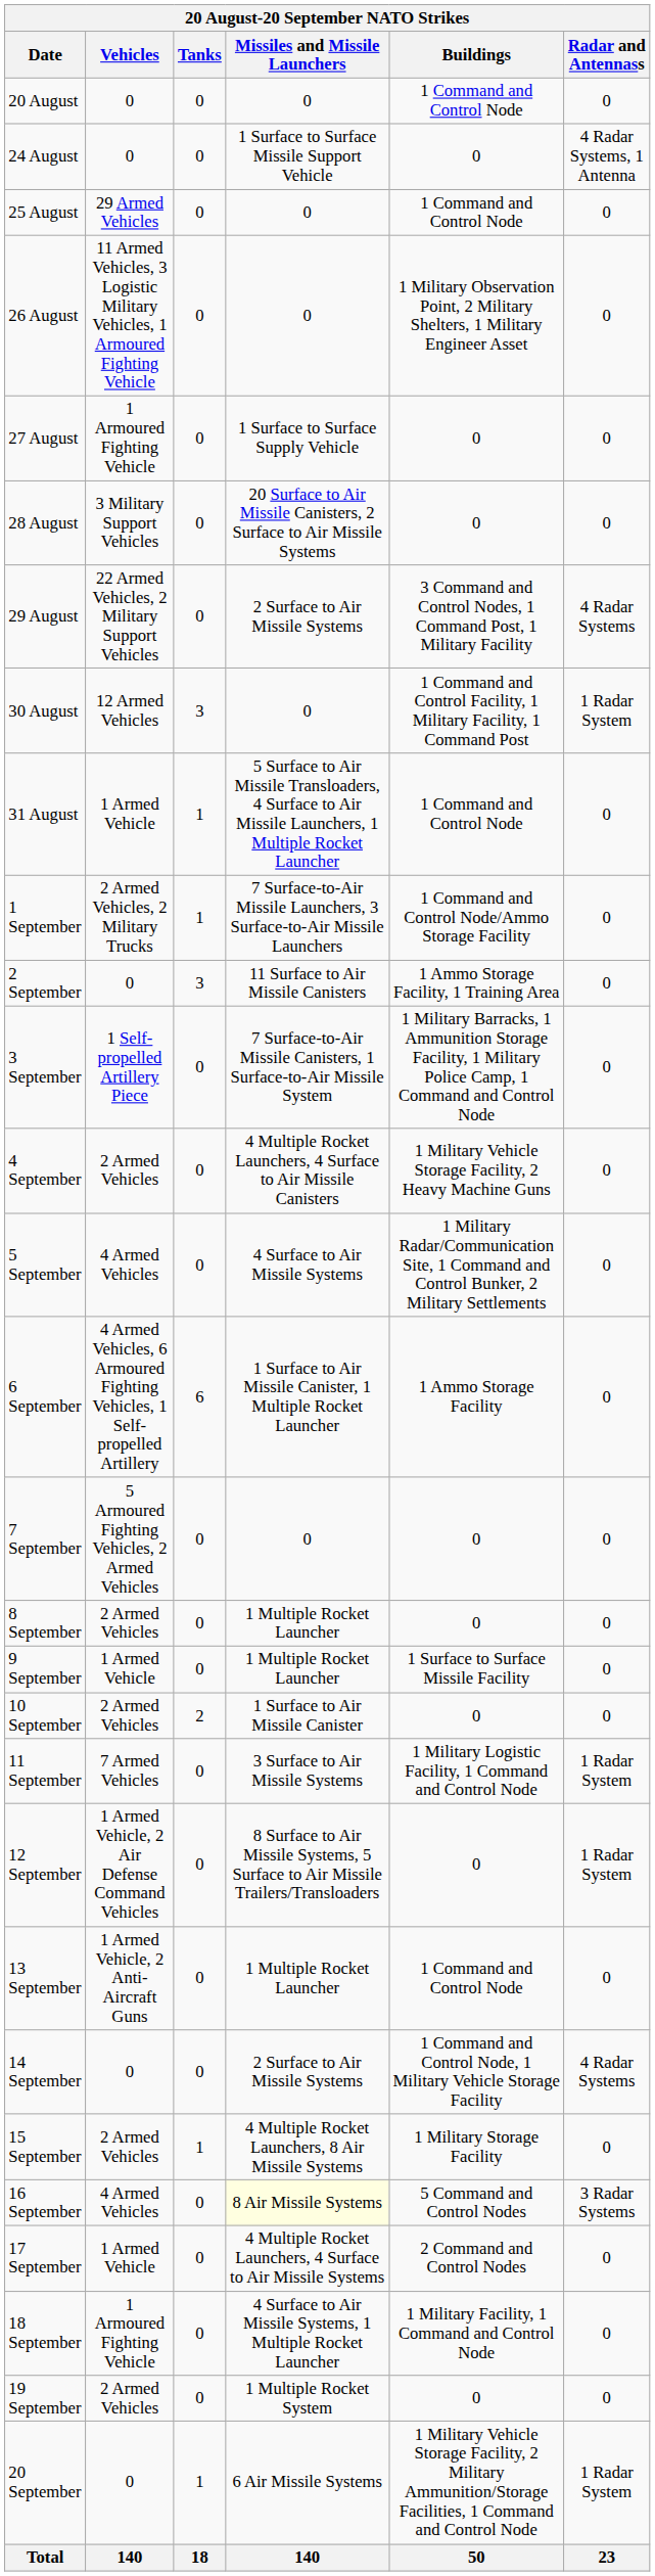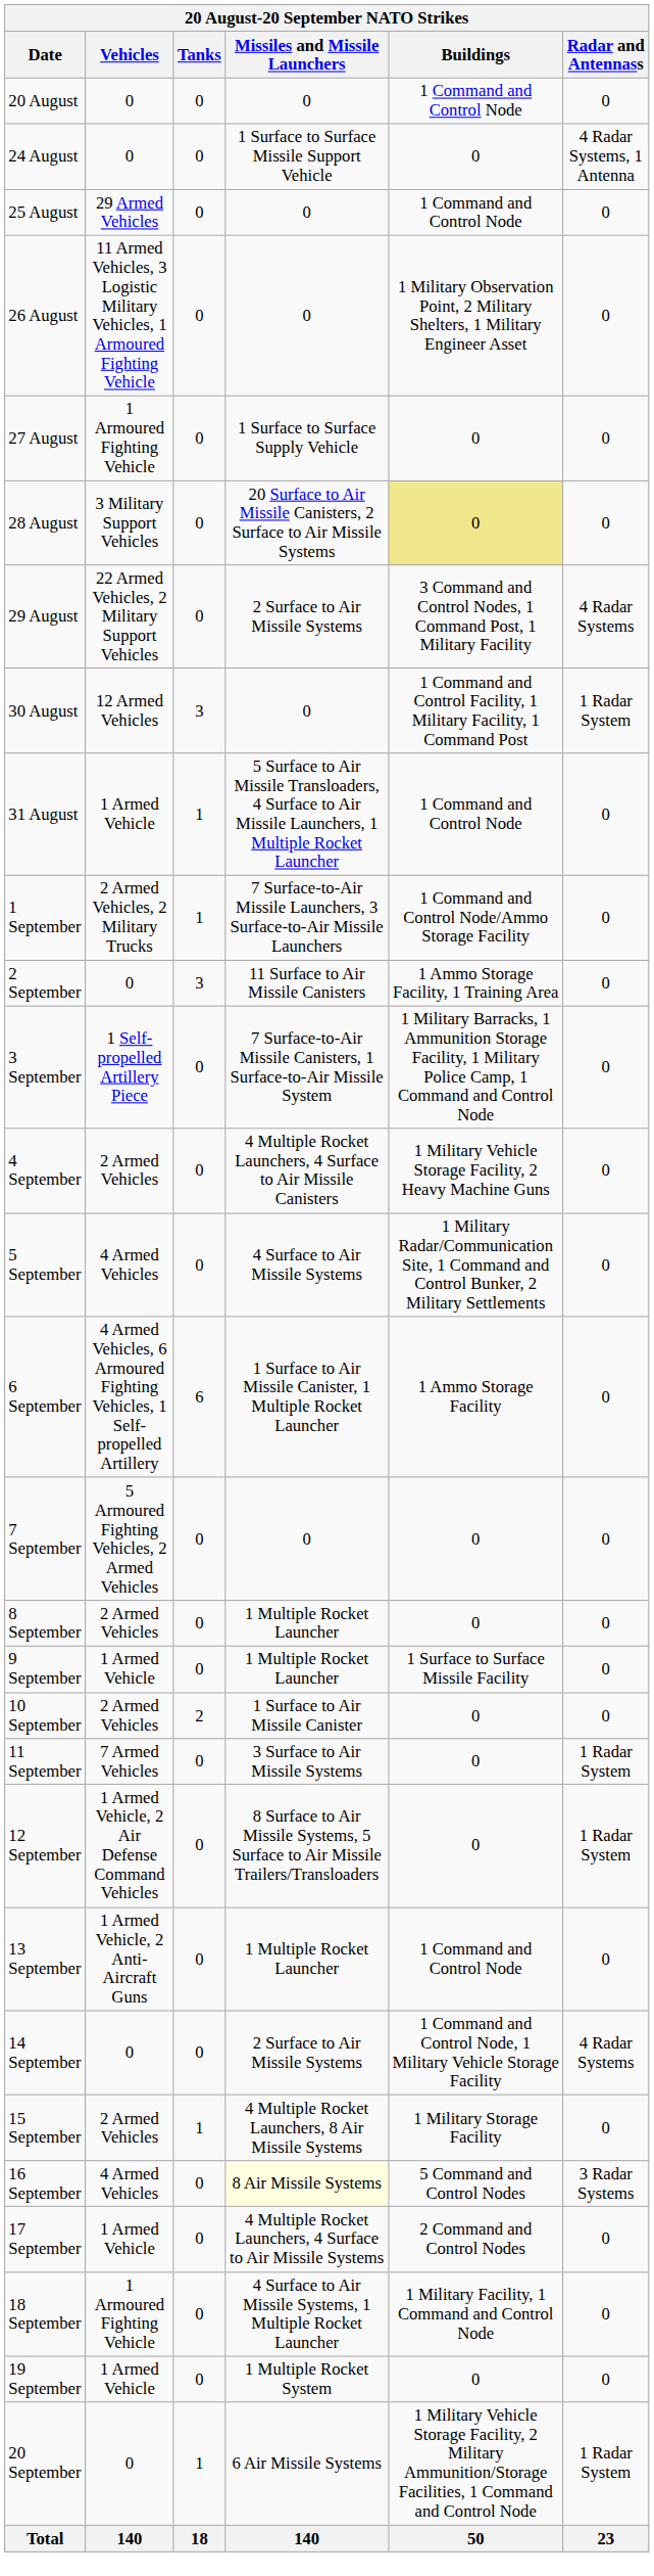28 August | Buildings: no background -> khaki background
11 September | Buildings: 1 Military Logistic Facility, 1 Command and Control Node -> 0
19 September | Vehicles: 2 Armed Vehicles -> 1 Armed Vehicle
